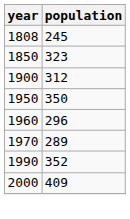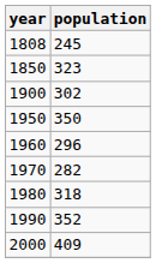1900 | population: 312 -> 302
1970 | population: 289 -> 282
+ row: 1980 | 318
